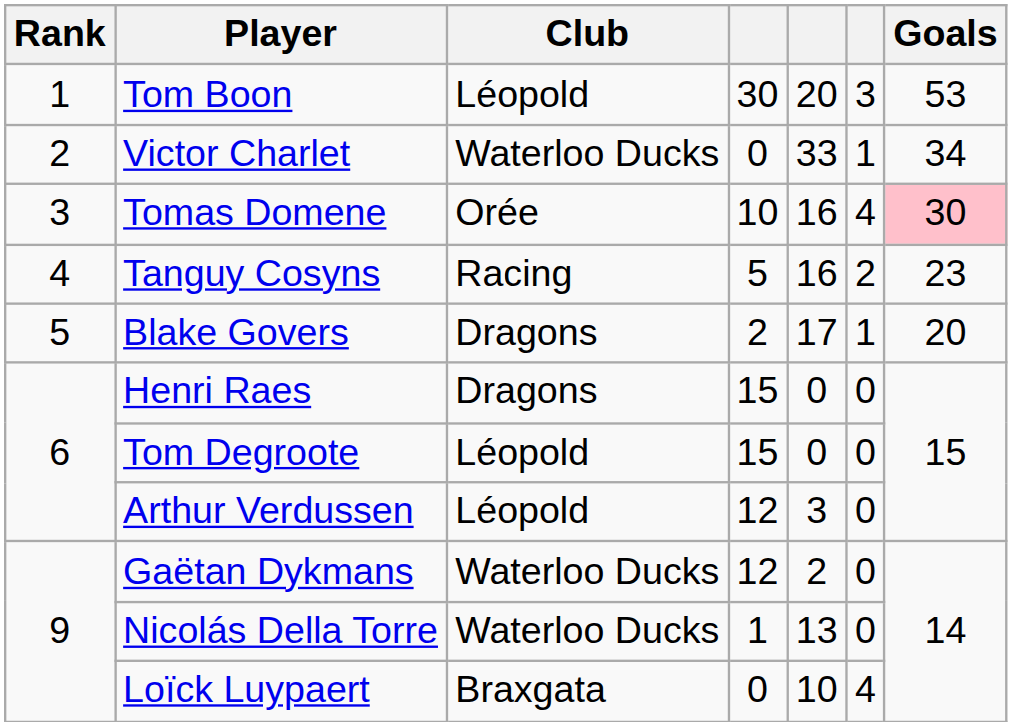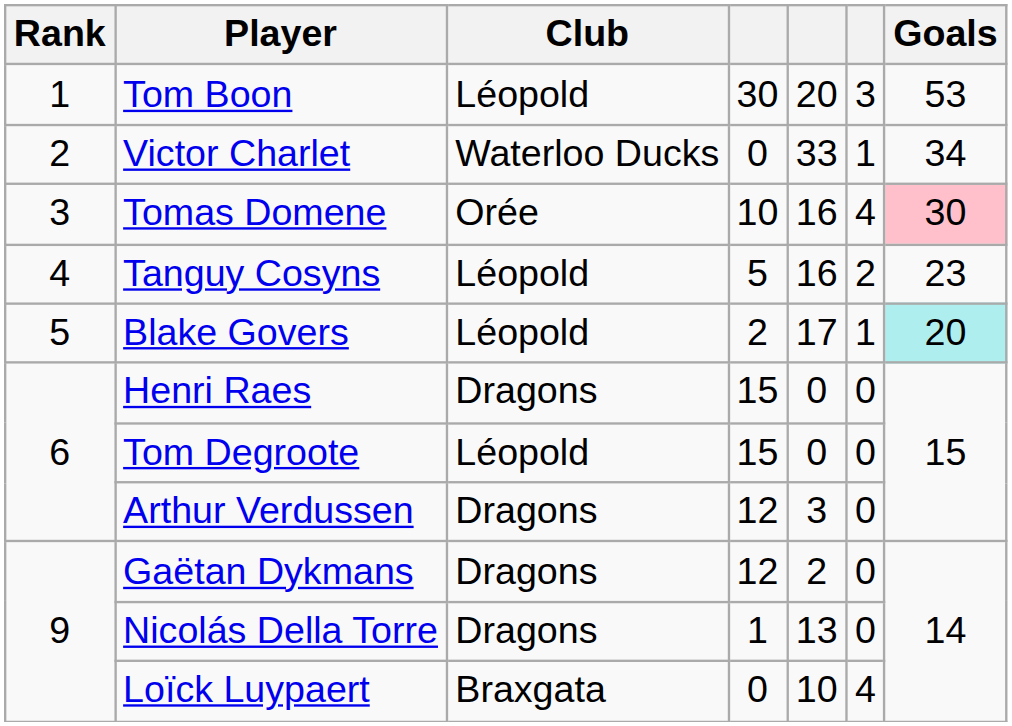Tanguy Cosyns | Club: Racing -> Léopold
Blake Govers | Club: Dragons -> Léopold
Blake Govers | Goals: no background -> paleturquoise background
Arthur Verdussen | Club: Léopold -> Dragons
Gaëtan Dykmans | Club: Waterloo Ducks -> Dragons
Nicolás Della Torre | Club: Waterloo Ducks -> Dragons
